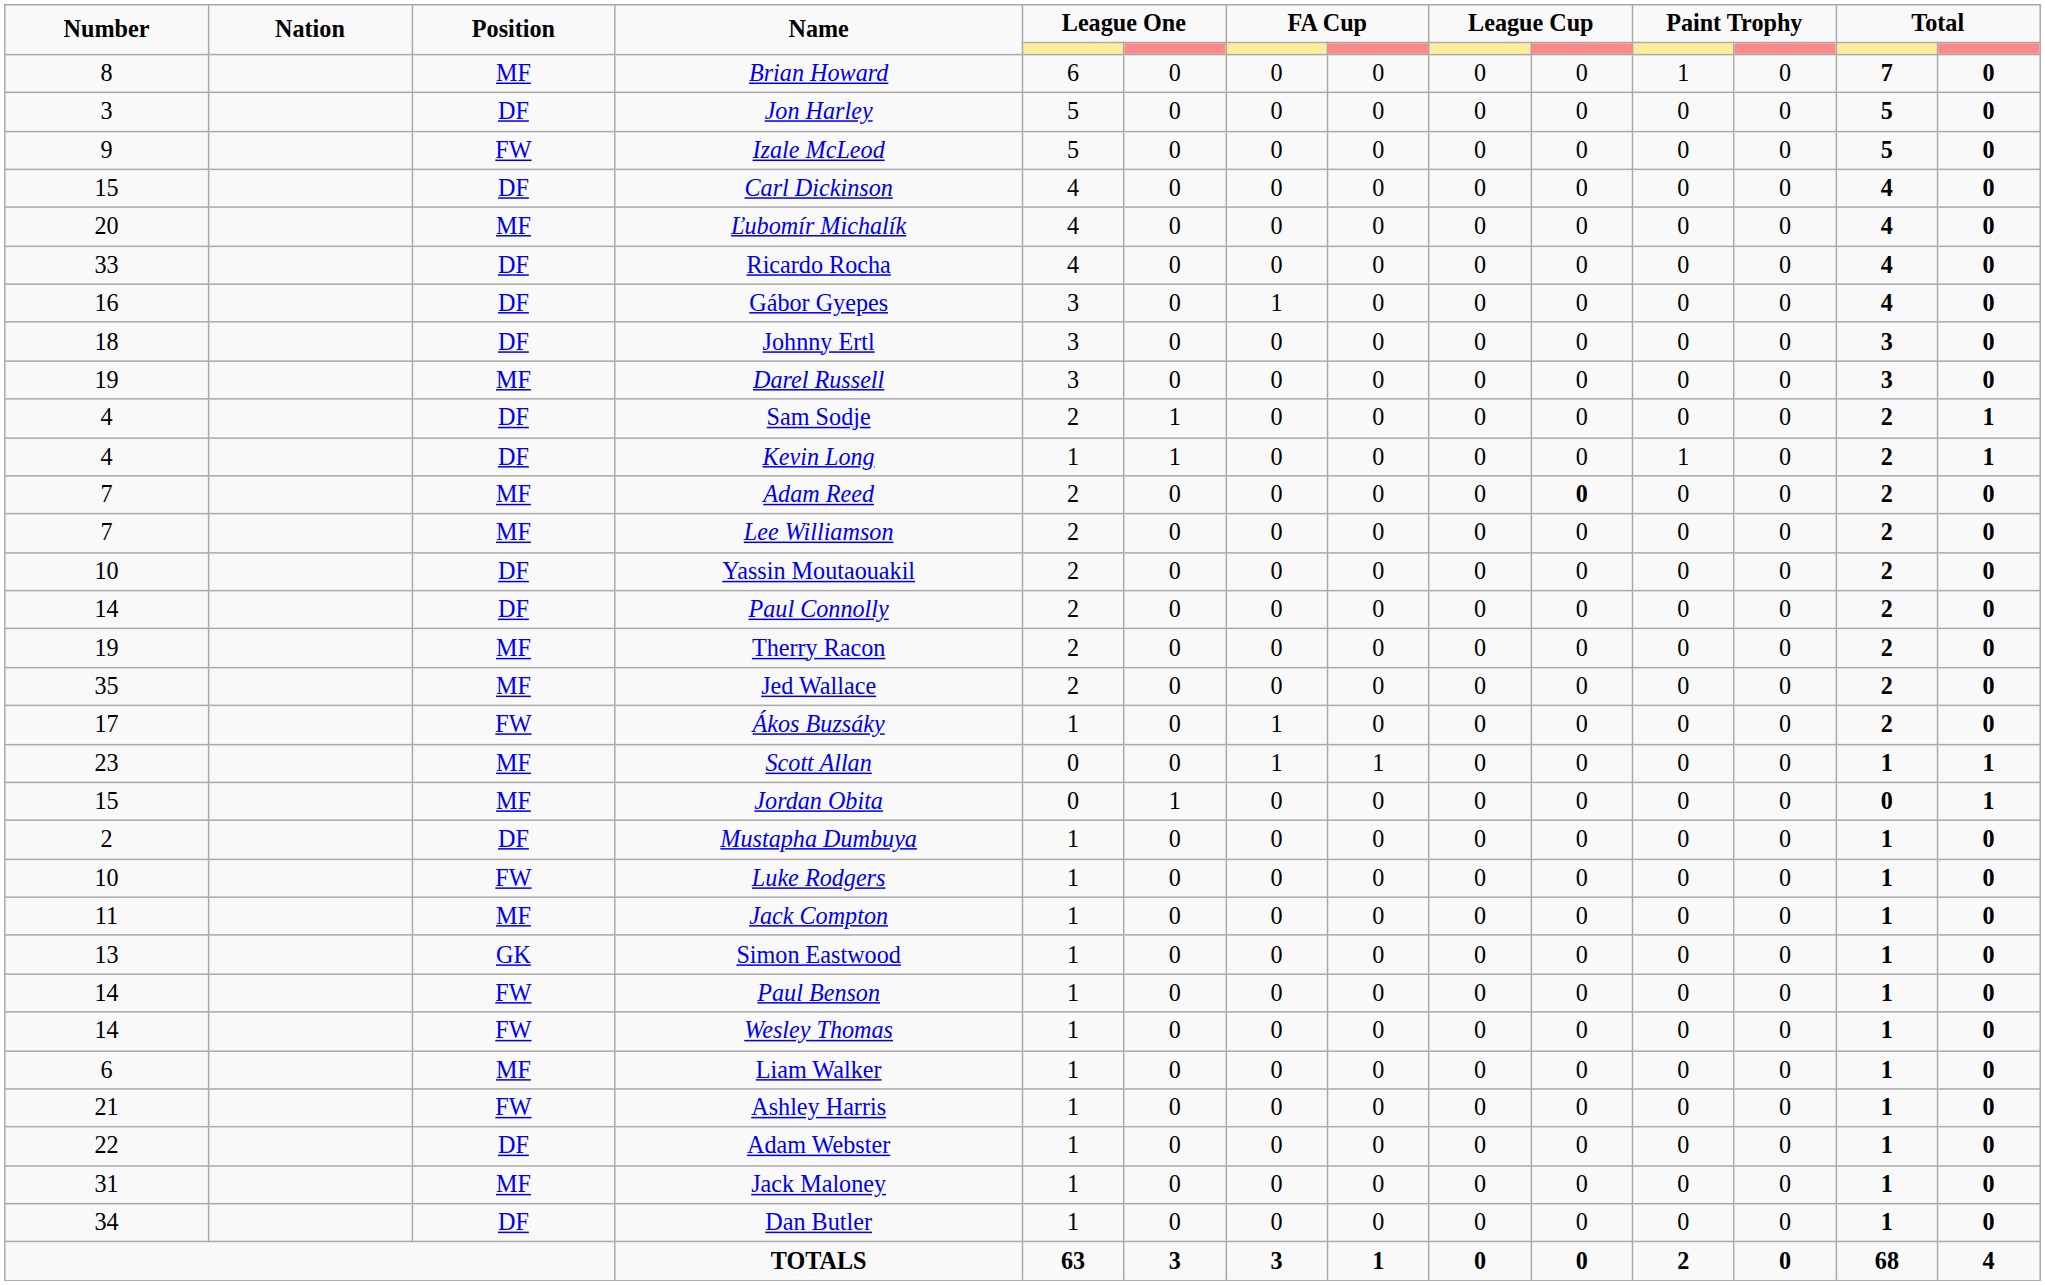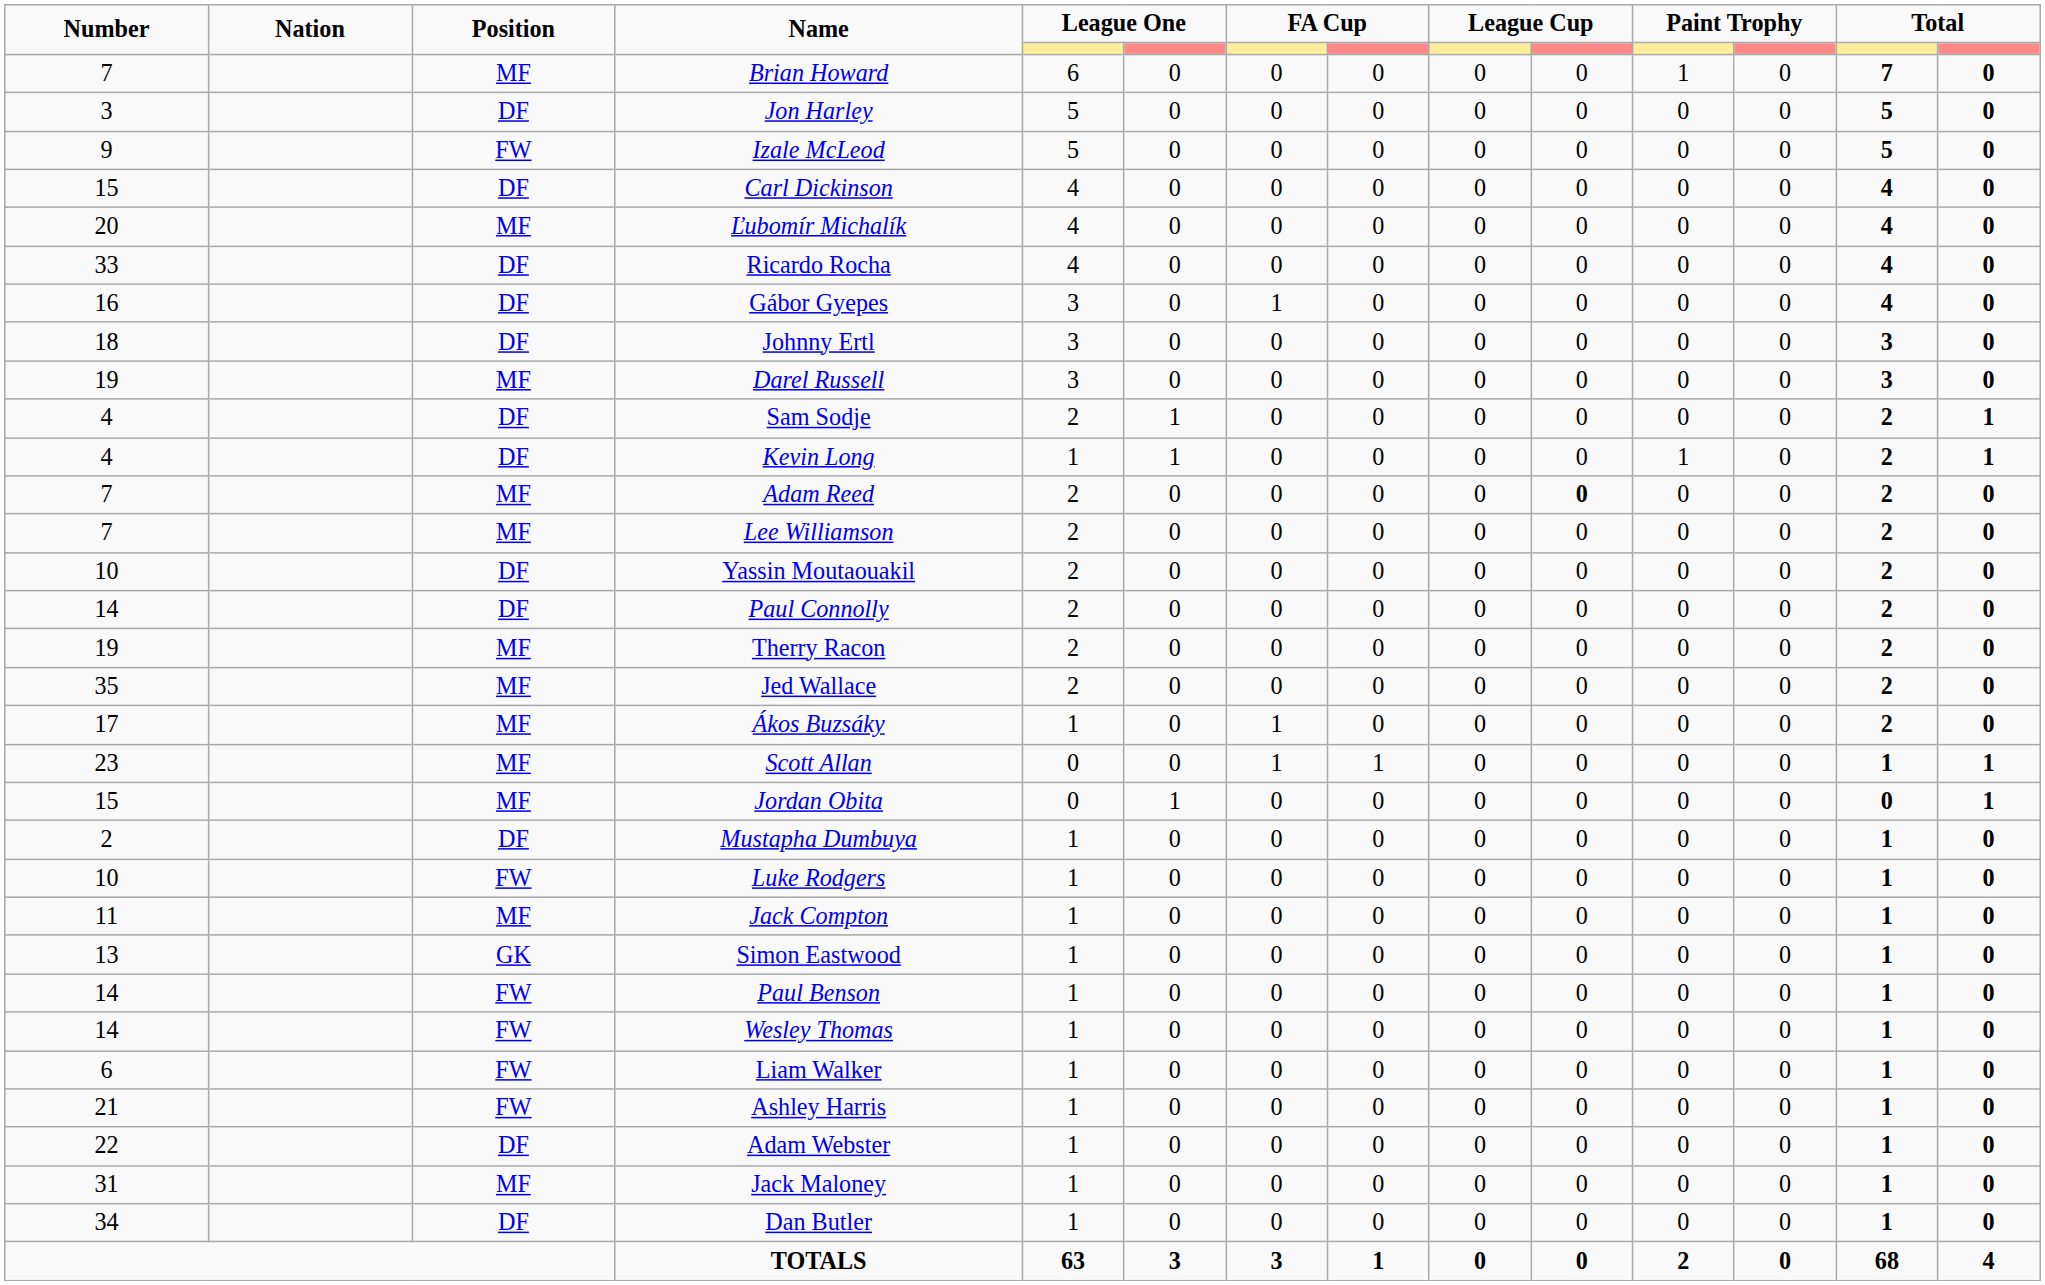Brian Howard | Number: 8 -> 7
Ákos Buzsáky | Position: FW -> MF
Liam Walker | Position: MF -> FW
